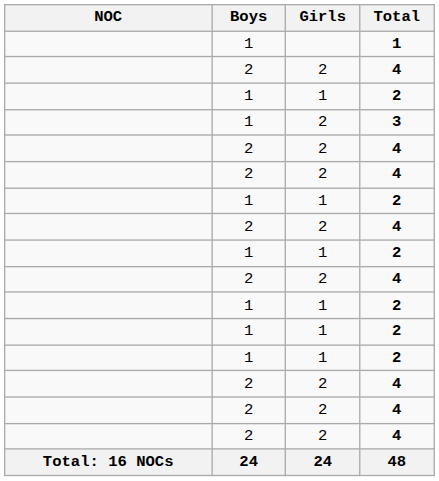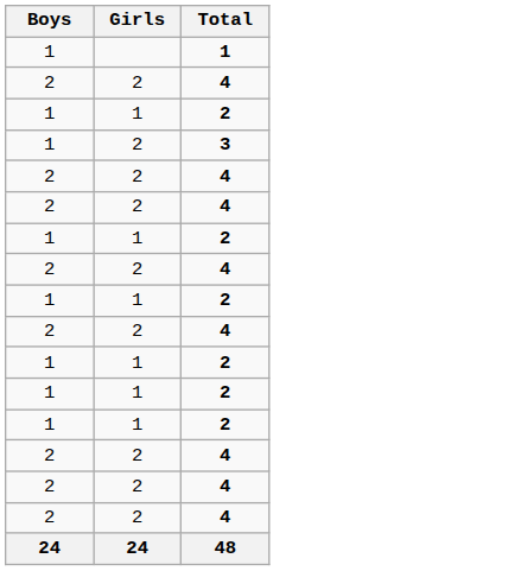- column: NOC | Total: 16 NOCs
